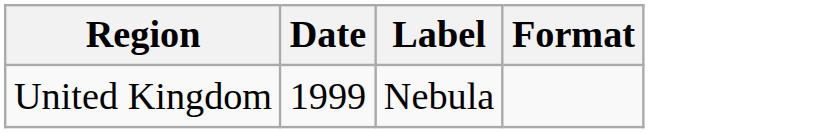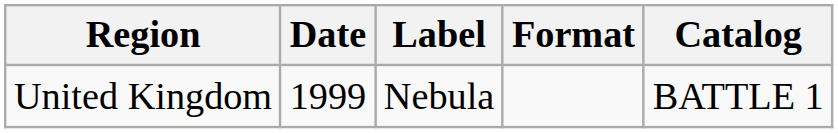+ column: Catalog | BATTLE 1
